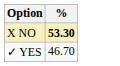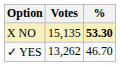+ column: Votes | 15,135 | 13,262
